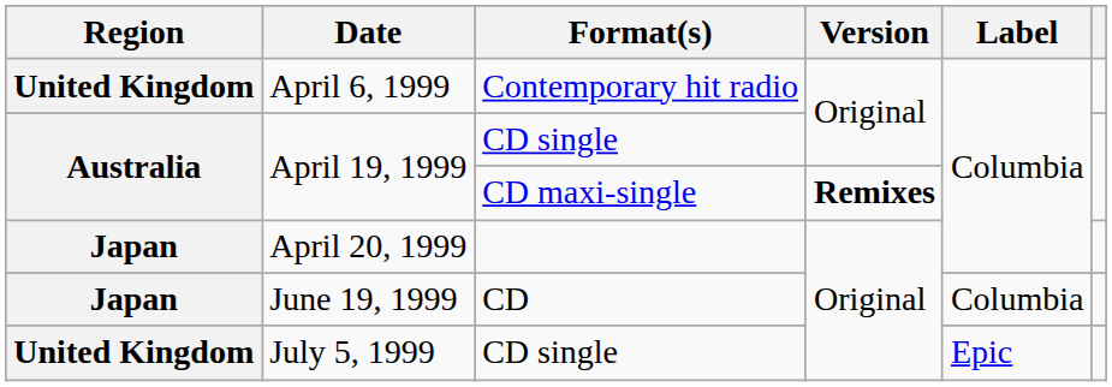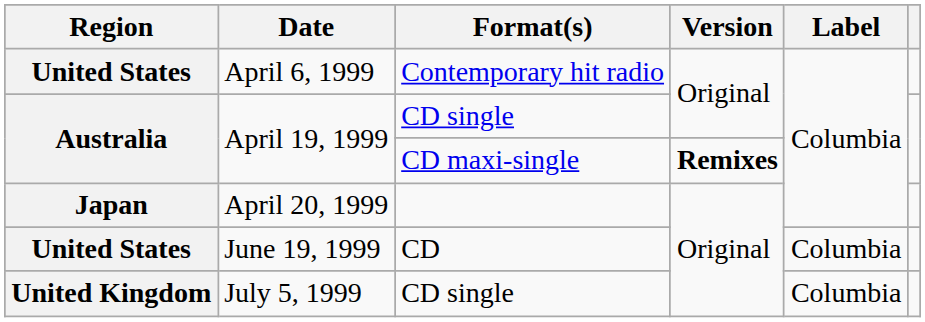April 6, 1999 | Region: United Kingdom -> United States
June 19, 1999 | Region: Japan -> United States
July 5, 1999 | Label: Epic -> Columbia
